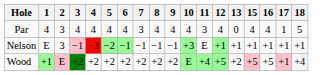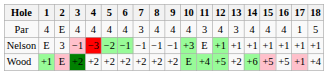+ column: 14 | 4 | +1 | +6
Par | 2: 3 -> E
Par | 13: 0 -> 3
